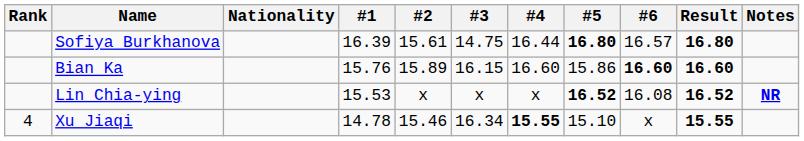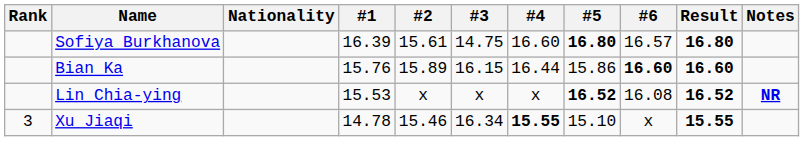Sofiya Burkhanova | #4: 16.44 -> 16.60
Bian Ka | #4: 16.60 -> 16.44
Xu Jiaqi | Rank: 4 -> 3
